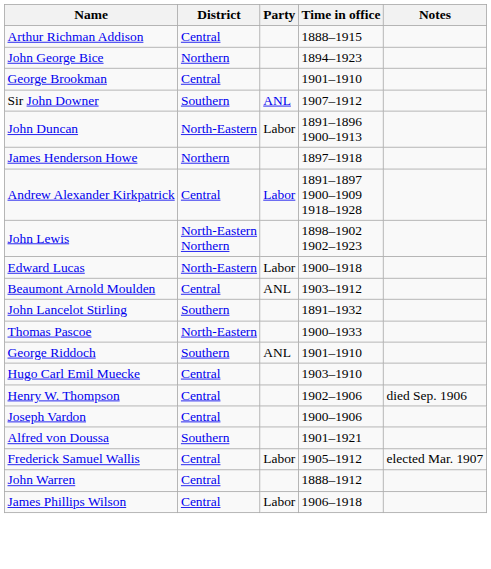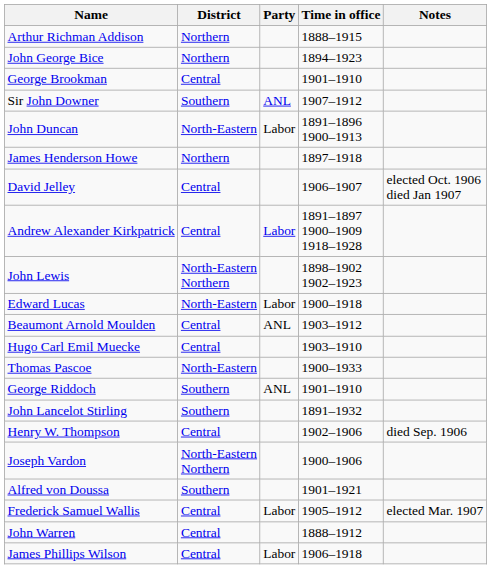Arthur Richman Addison | District: Central -> Northern
+ row: David Jelley | Central | 1906–1907 | elected Oct. 1906 died Jan 1907
rows swapped: Hugo Carl Emil Muecke <-> John Lancelot Stirling
Joseph Vardon | District: Central -> North-Eastern Northern
